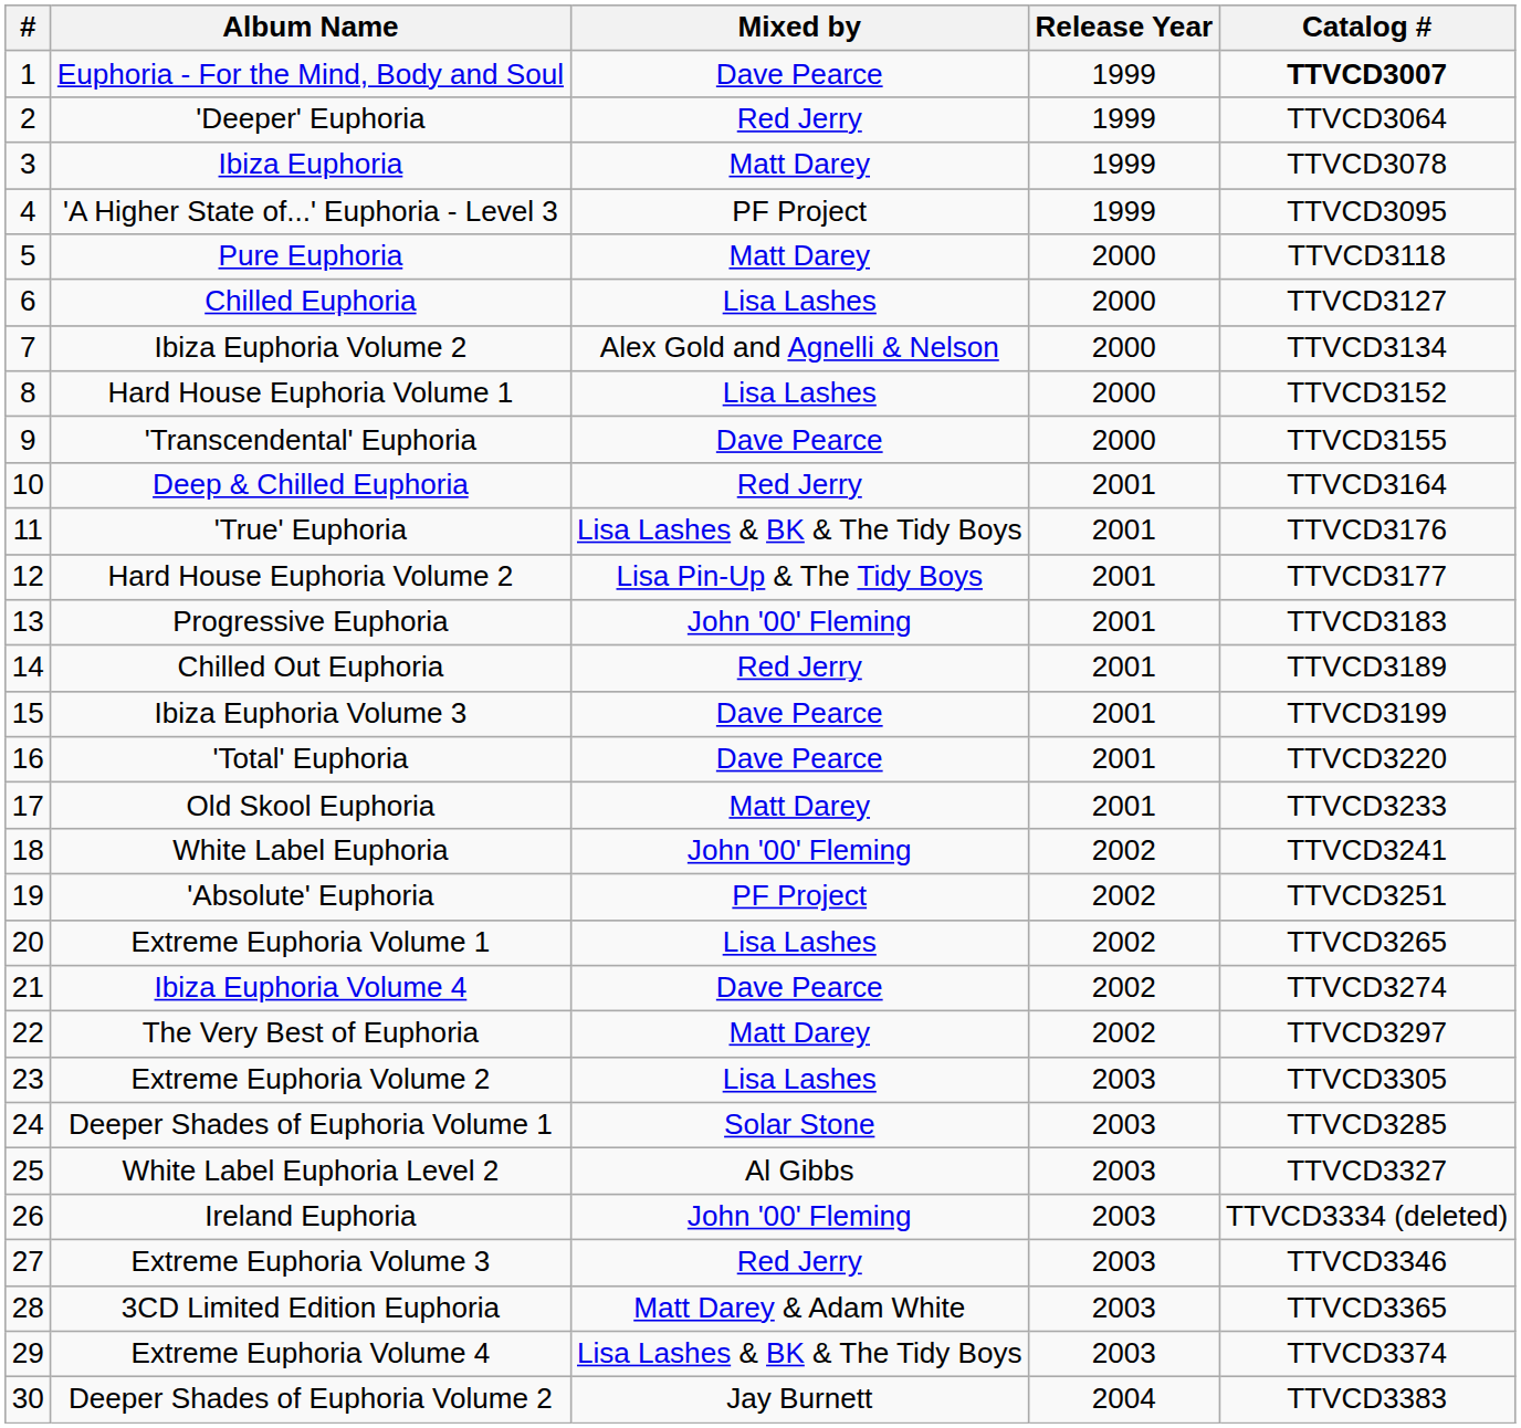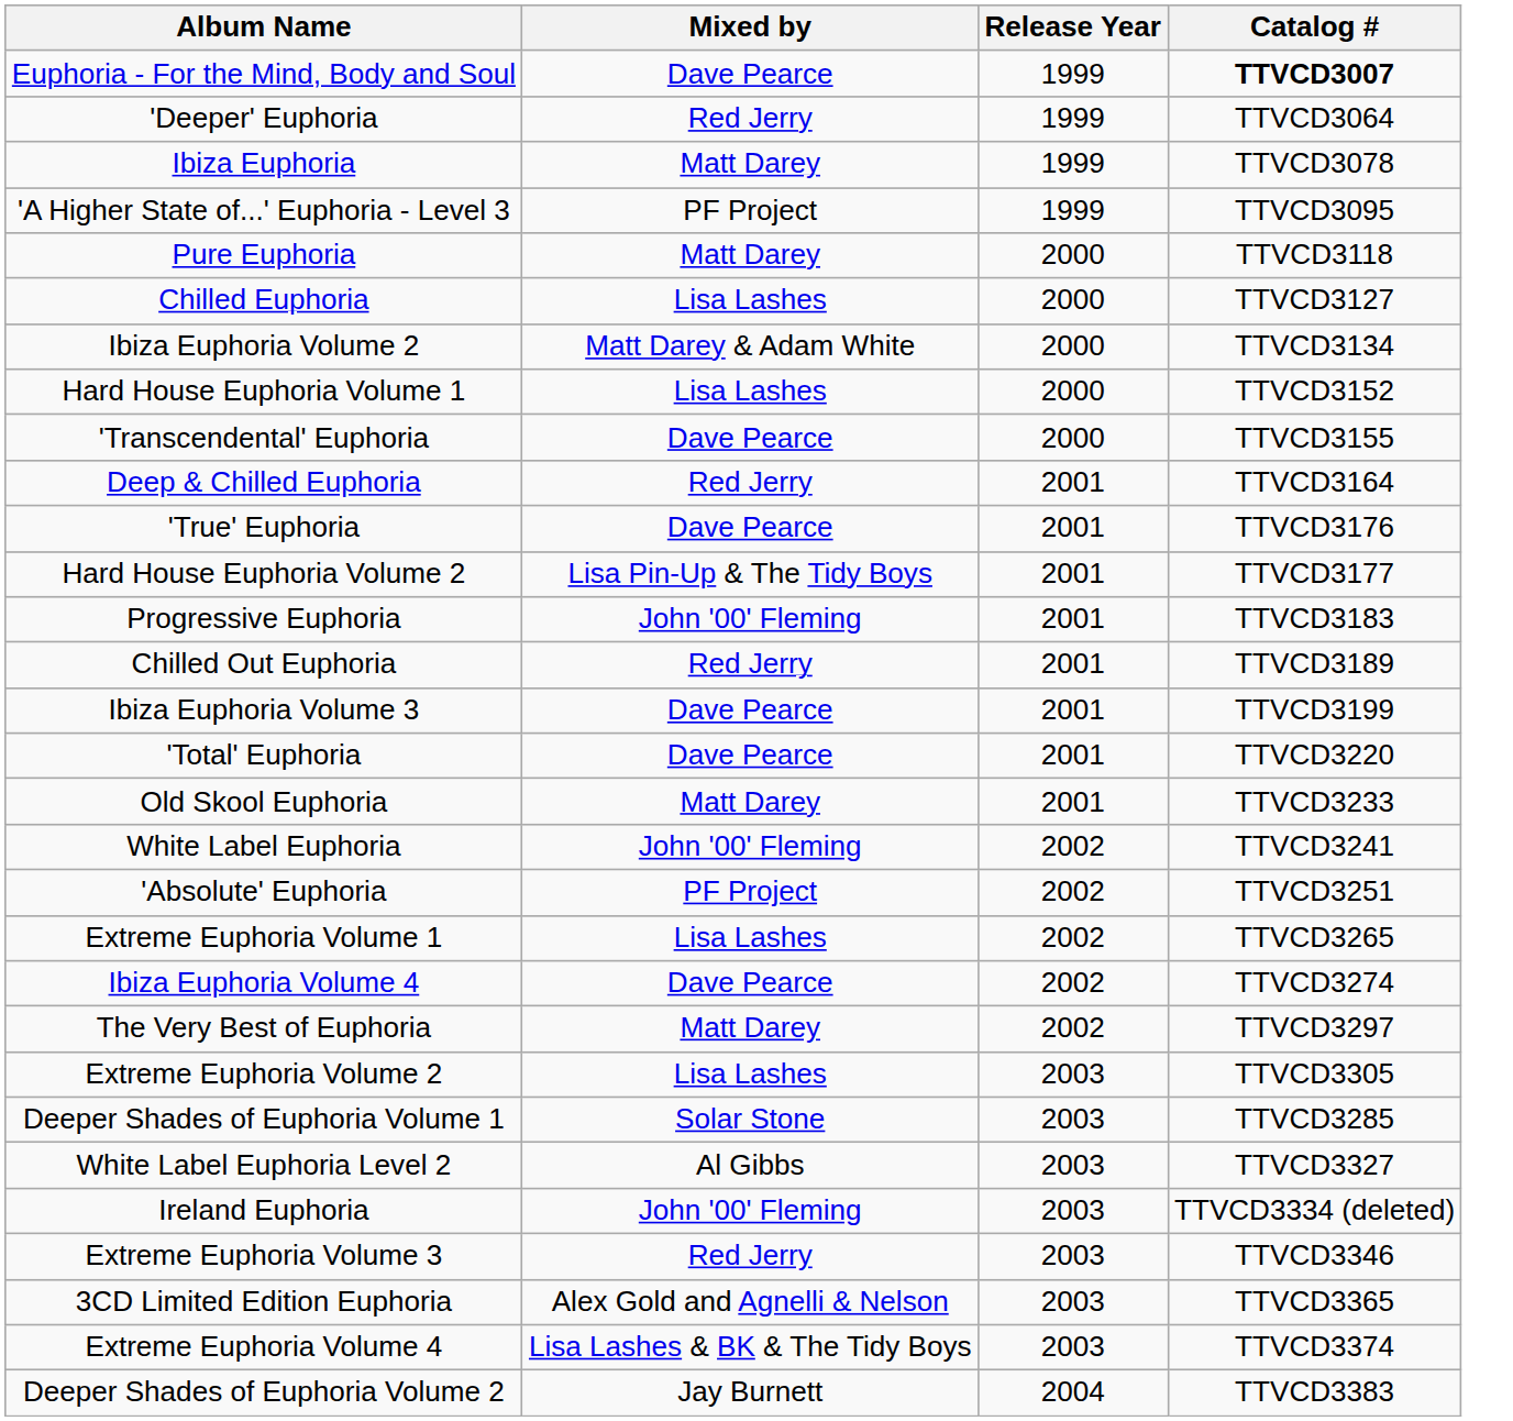- column: # | 1 | 2 | 3 | 4 | 5 | 6 | 7 | 8 | 9 | 10 | 11 | 12 | 13 | 14 | 15 | 16 | 17 | 18 | 19 | 20 | 21 | 22 | 23 | 24 | 25 | 26 | 27 | 28 | 29 | 30
Ibiza Euphoria Volume 2 | Mixed by: Alex Gold and Agnelli & Nelson -> Matt Darey & Adam White
'True' Euphoria | Mixed by: Lisa Lashes & BK & The Tidy Boys -> Dave Pearce
3CD Limited Edition Euphoria | Mixed by: Matt Darey & Adam White -> Alex Gold and Agnelli & Nelson
